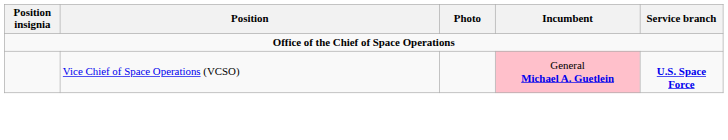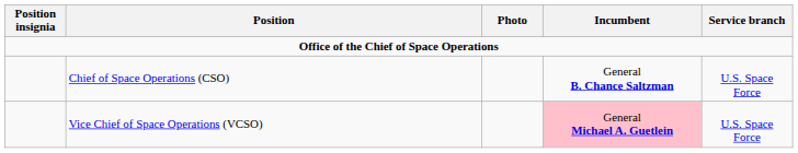+ row: Chief of Space Operations (CSO) | General B. Chance Saltzman | U.S. Space Force
Vice Chief of Space Operations (VCSO) | Service branch: bold -> normal
